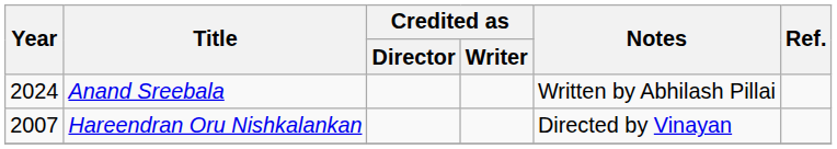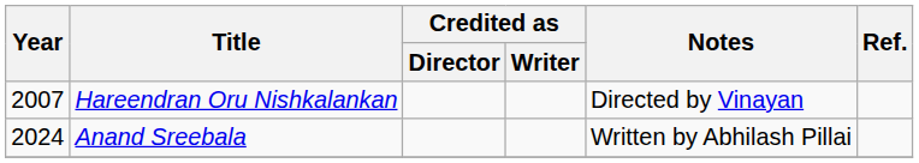rows swapped: Hareendran Oru Nishkalankan <-> Anand Sreebala
